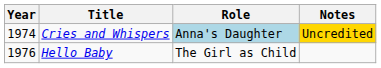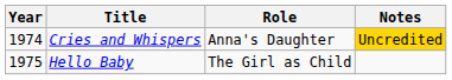Cries and Whispers | Role: lightblue background -> no background
Hello Baby | Year: 1976 -> 1975
